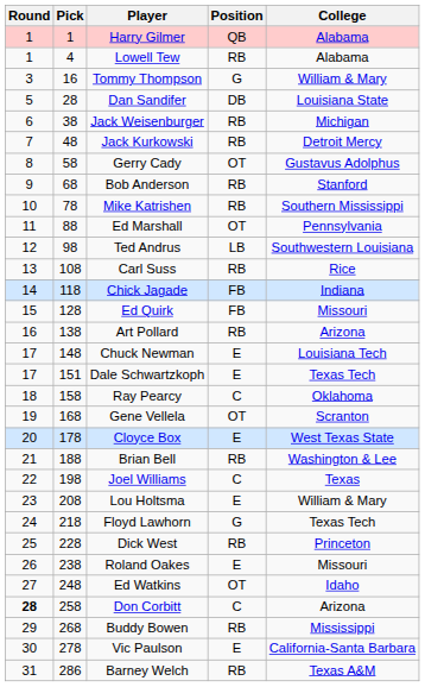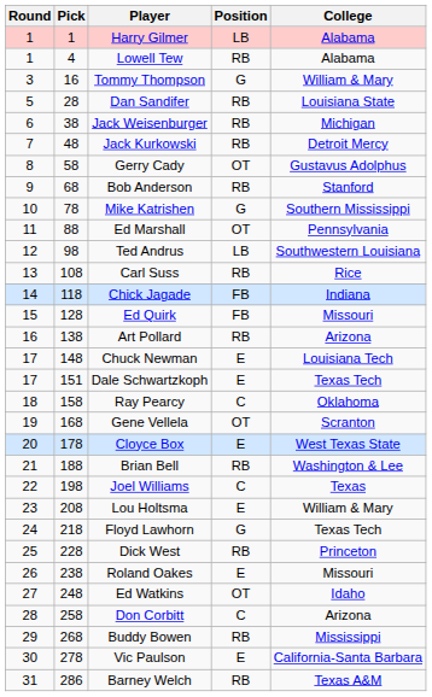Harry Gilmer | Position: QB -> LB
Dan Sandifer | Position: DB -> RB
Mike Katrishen | Position: RB -> G
Don Corbitt | Round: bold -> normal
